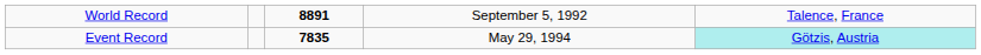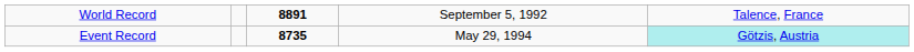Event Record | column 3: 7835 -> 8735
